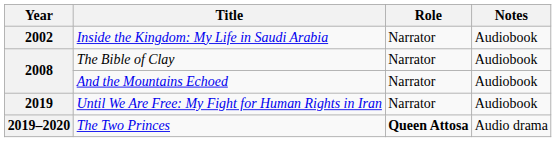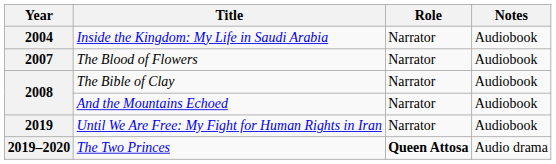Inside the Kingdom: My Life in Saudi Arabia | Year: 2002 -> 2004
+ row: 2007 | The Blood of Flowers | Narrator | Audiobook
